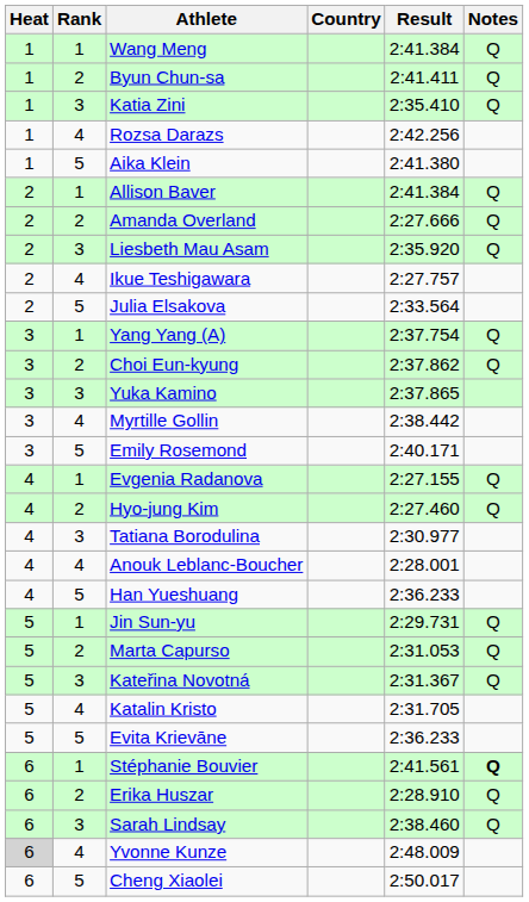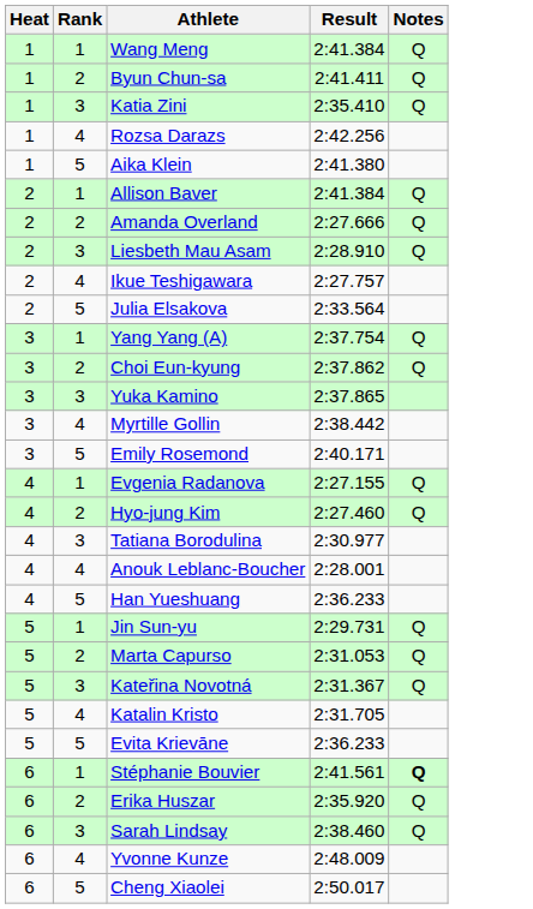- column: Country
Liesbeth Mau Asam | Result: 2:35.920 -> 2:28.910
Erika Huszar | Result: 2:28.910 -> 2:35.920
Yvonne Kunze | Heat: lightgrey background -> no background
